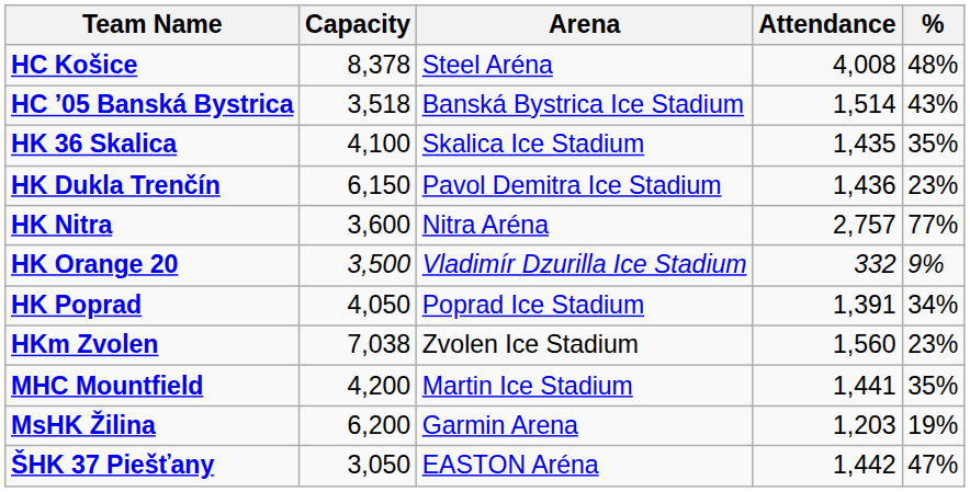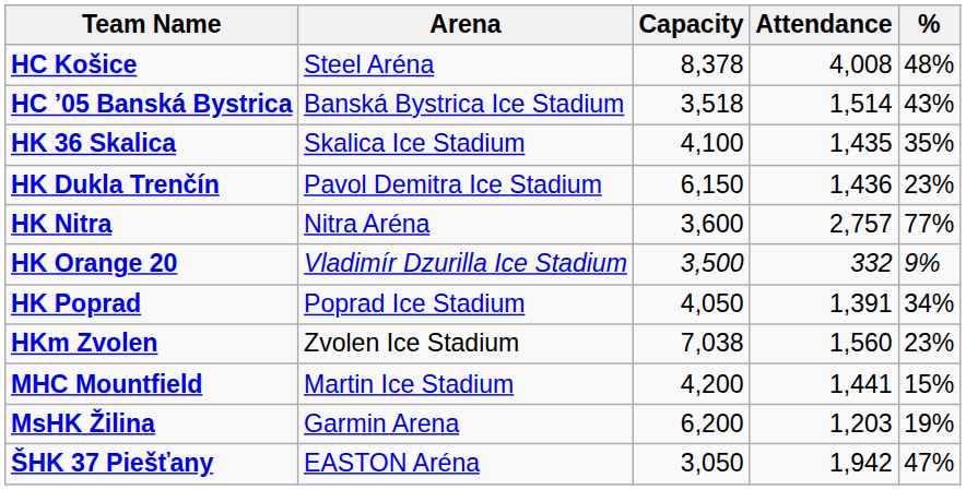columns swapped: Arena <-> Capacity
MHC Mountfield | %: 35% -> 15%
ŠHK 37 Piešťany | Attendance: 1,442 -> 1,942
